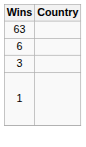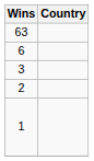+ row: 2
